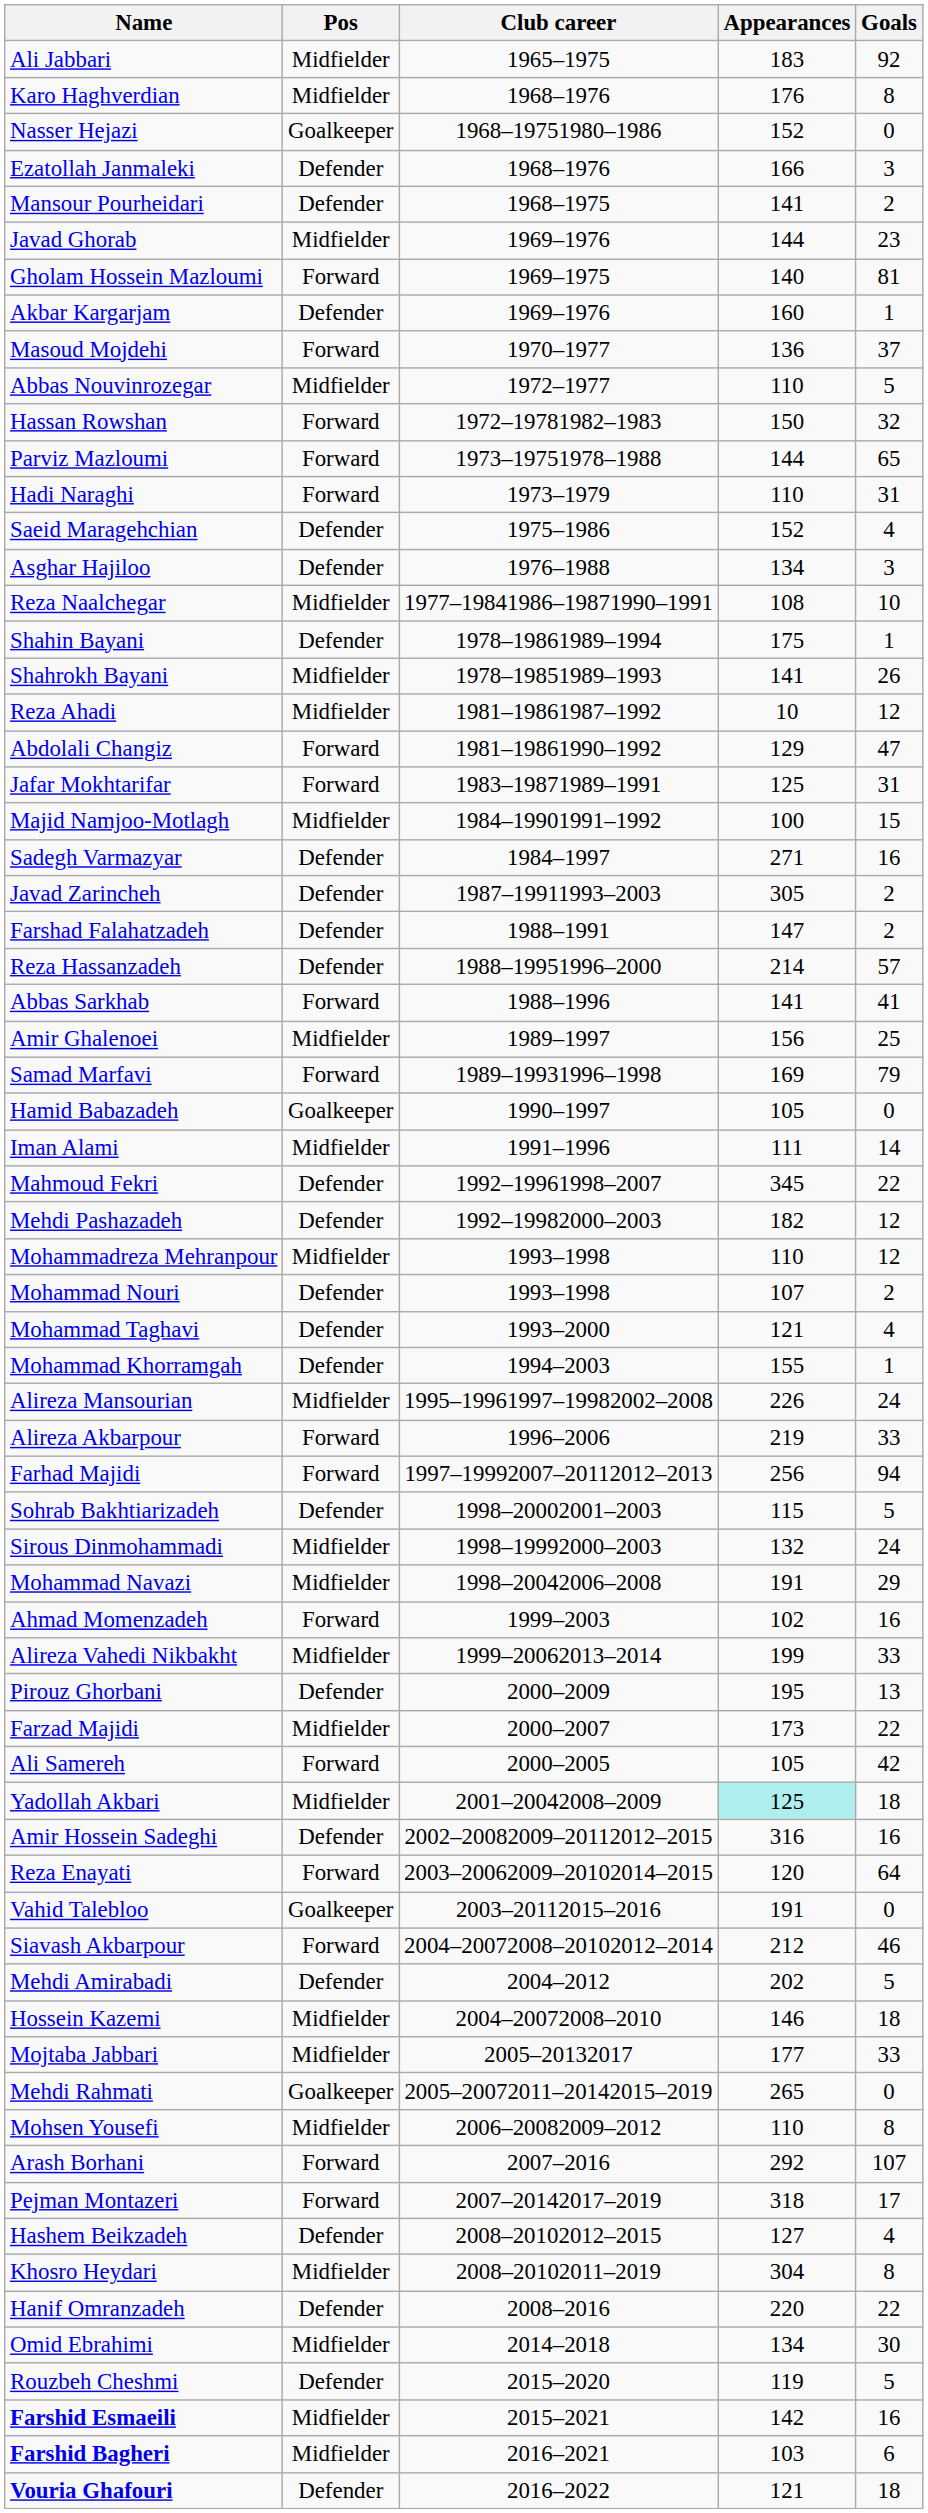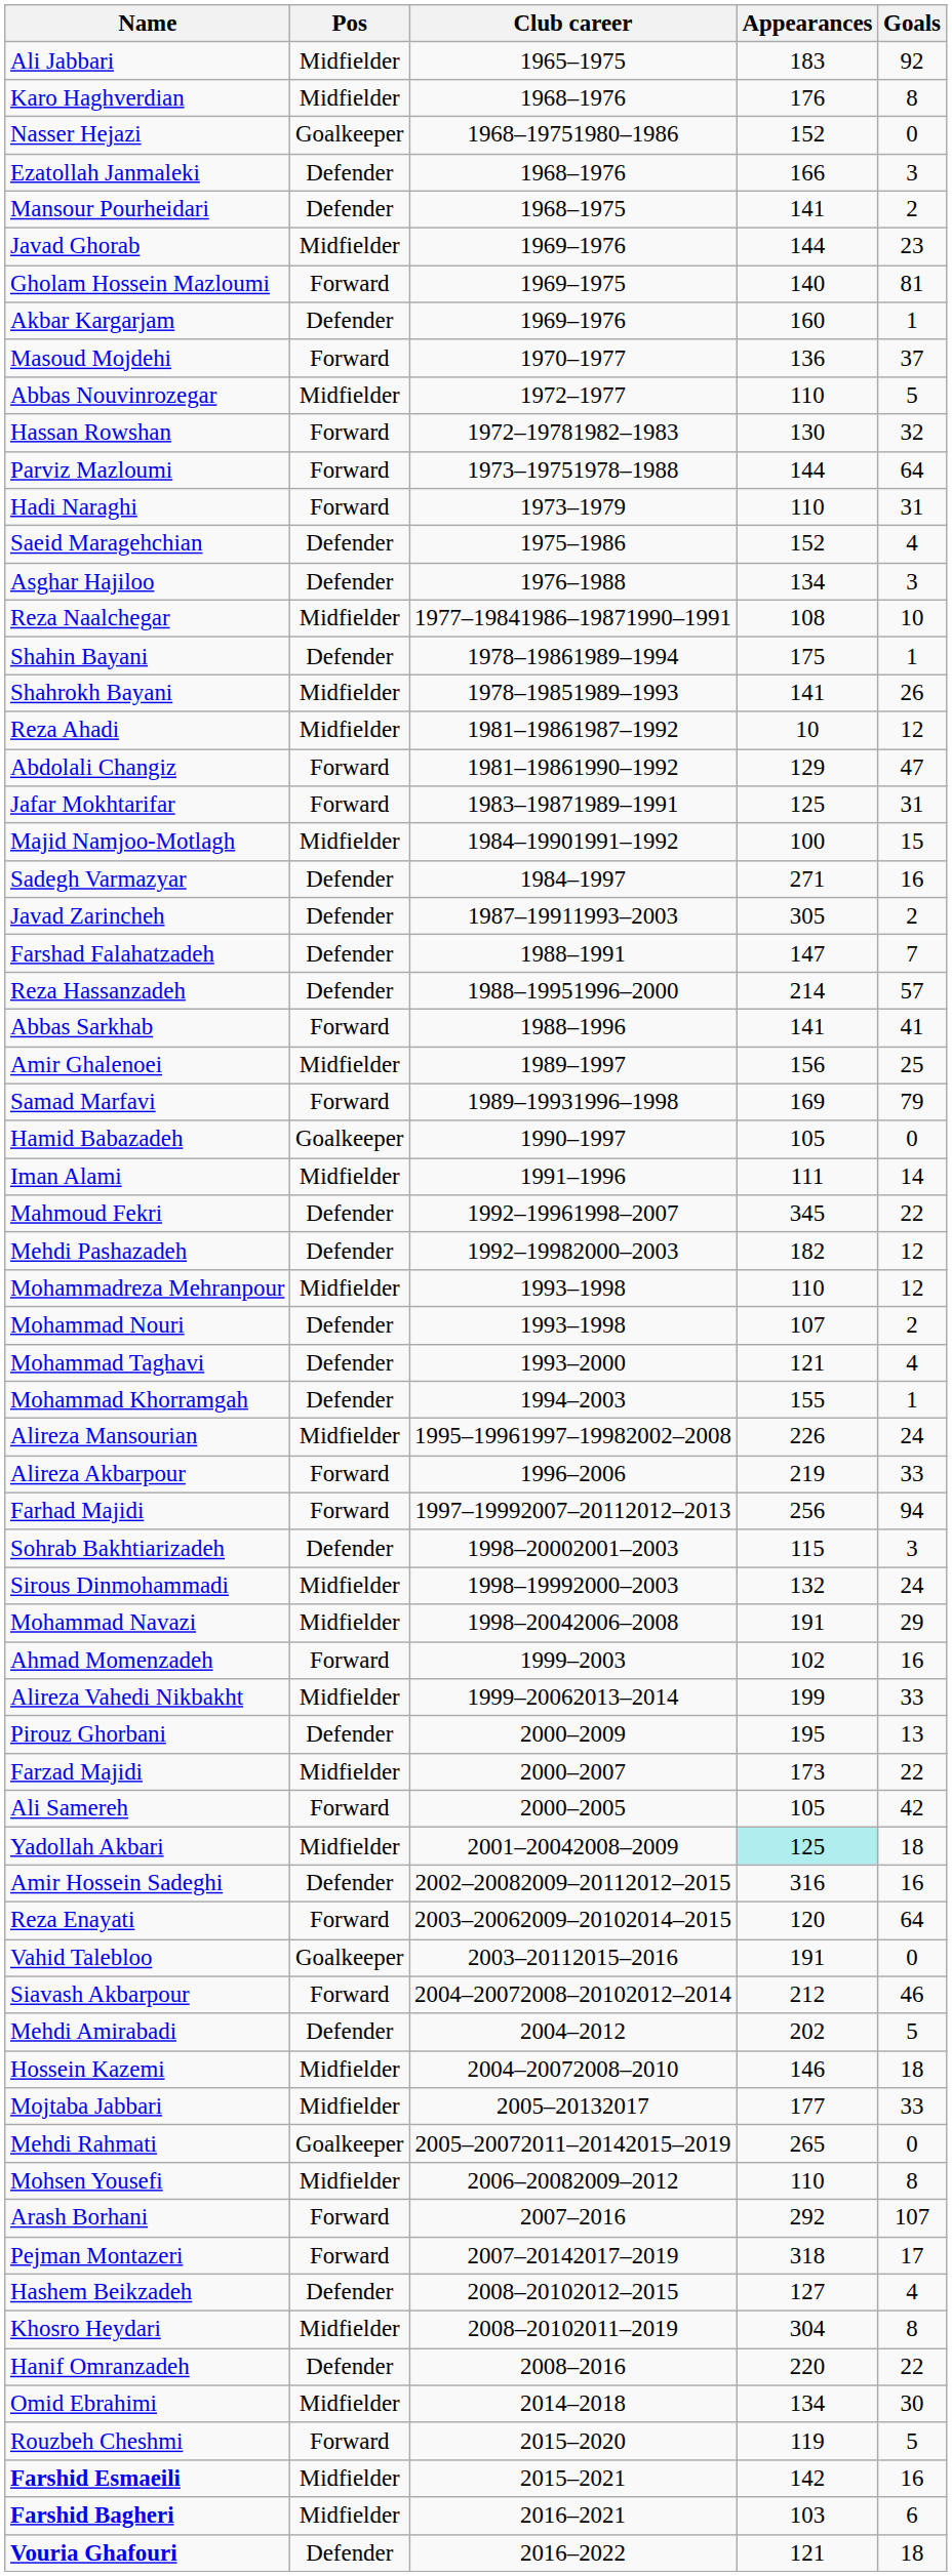Hassan Rowshan | Appearances: 150 -> 130
Parviz Mazloumi | Goals: 65 -> 64
Farshad Falahatzadeh | Goals: 2 -> 7
Sohrab Bakhtiarizadeh | Goals: 5 -> 3
Rouzbeh Cheshmi | Pos: Defender -> Forward
